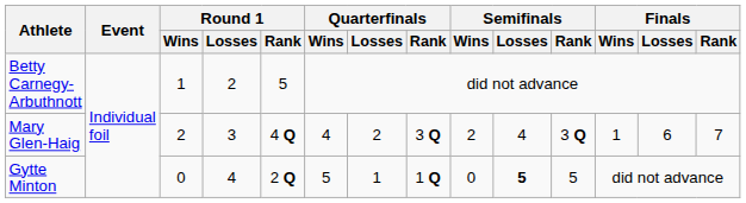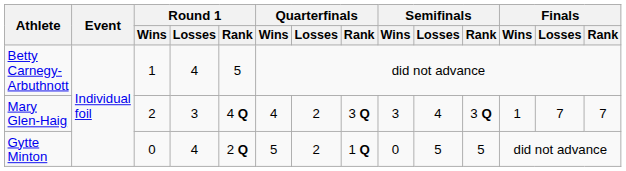Betty Carnegy-Arbuthnott | Round 1 / Losses: 2 -> 4
Mary Glen-Haig | Semifinals / Wins: 2 -> 3
Mary Glen-Haig | Finals / Losses: 6 -> 7
Gytte Minton | Quarterfinals / Losses: 1 -> 2
Gytte Minton | Semifinals / Losses: bold -> normal
